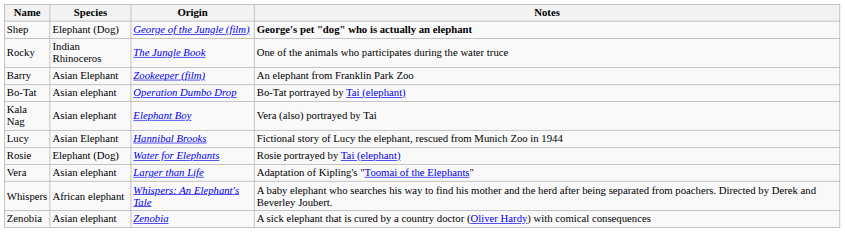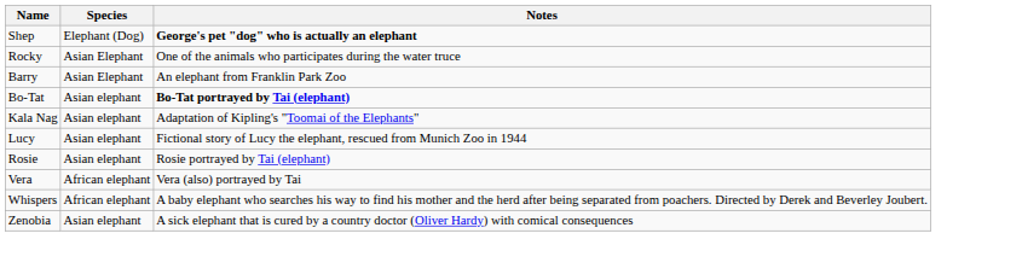- column: Origin | George of the Jungle (film) | The Jungle Book | Zookeeper (film) | Operation Dumbo Drop | Elephant Boy | Hannibal Brooks | Water for Elephants | Larger than Life | Whispers: An Elephant's Tale | Zenobia
Rocky | Species: Indian Rhinoceros -> Asian Elephant
Bo-Tat | Notes: normal -> bold
Kala Nag | Notes: Vera (also) portrayed by Tai -> Adaptation of Kipling's "Toomai of the Elephants"
Lucy | Species: Asian Elephant -> Asian elephant
Rosie | Species: Elephant (Dog) -> Asian elephant
Vera | Species: Asian elephant -> African elephant
Vera | Notes: Adaptation of Kipling's "Toomai of the Elephants" -> Vera (also) portrayed by Tai
